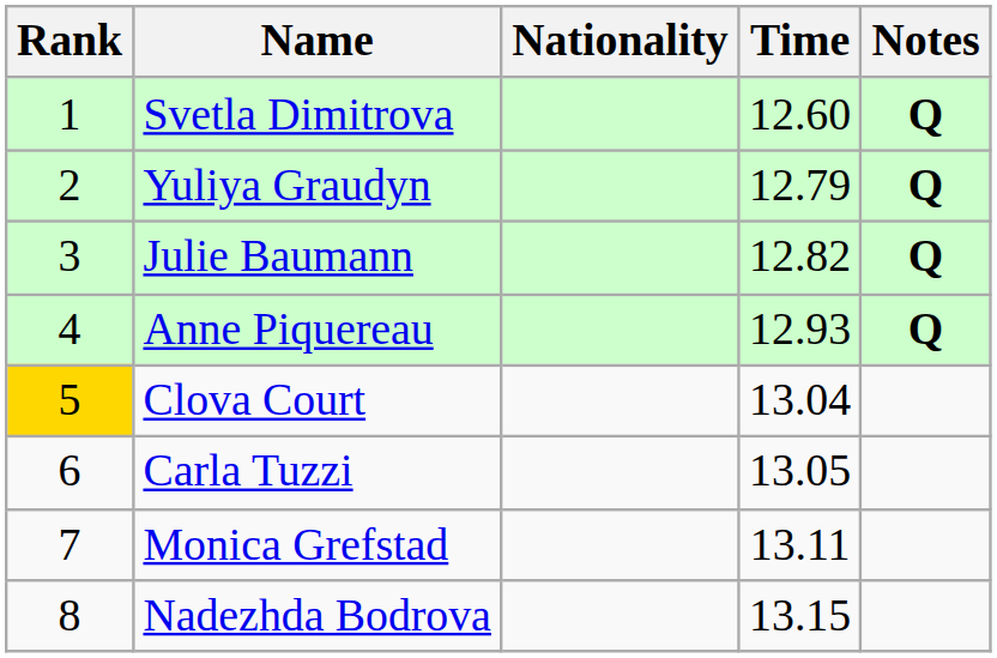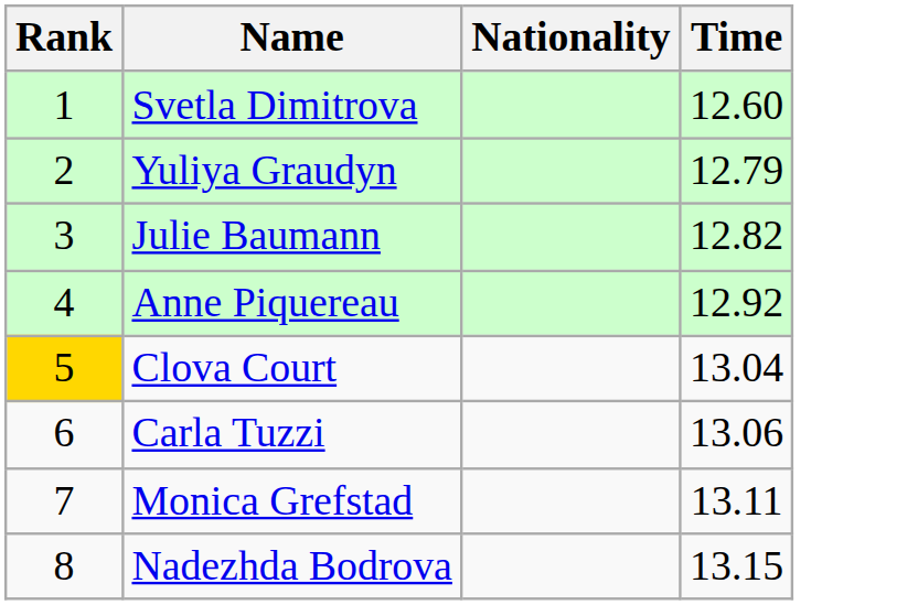- column: Notes | Q | Q | Q | Q
Anne Piquereau | Time: 12.93 -> 12.92
Carla Tuzzi | Time: 13.05 -> 13.06
